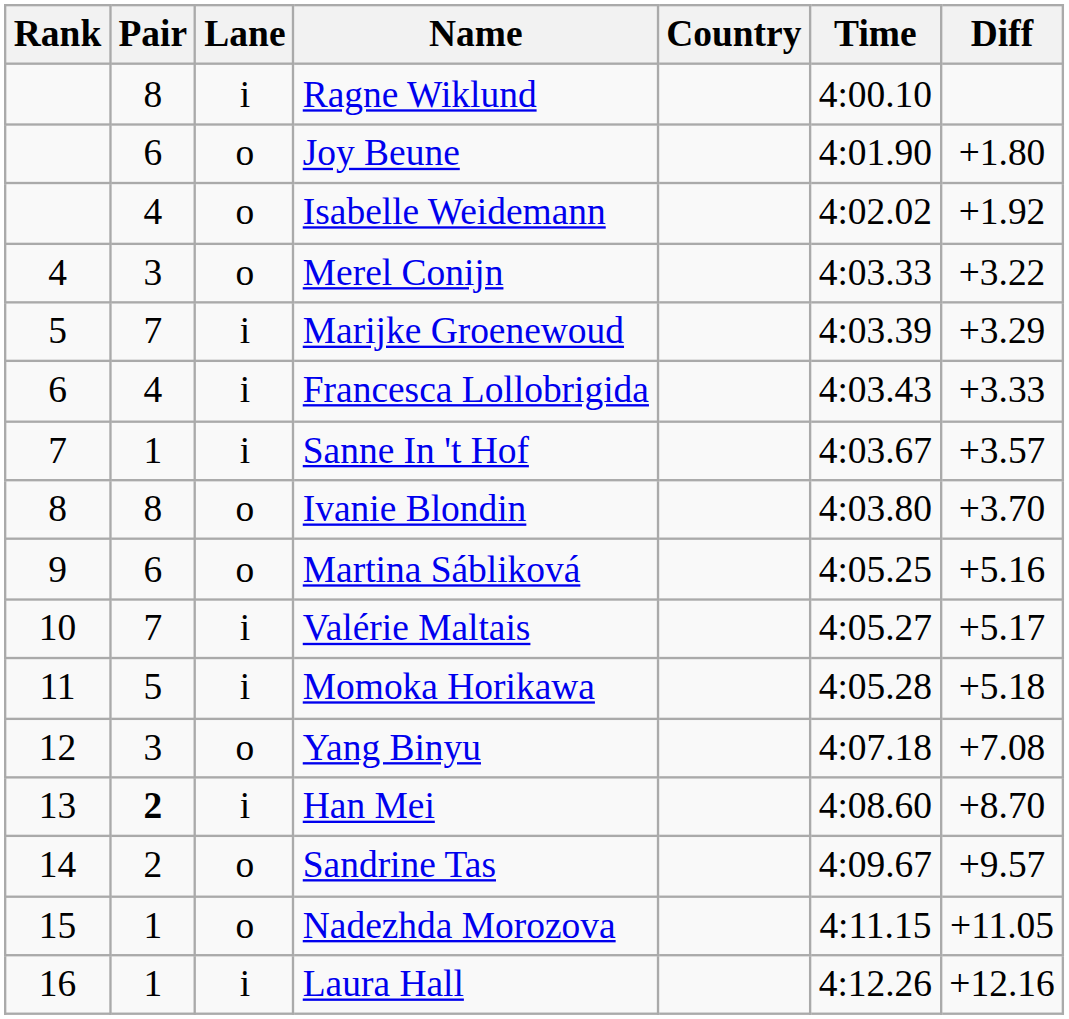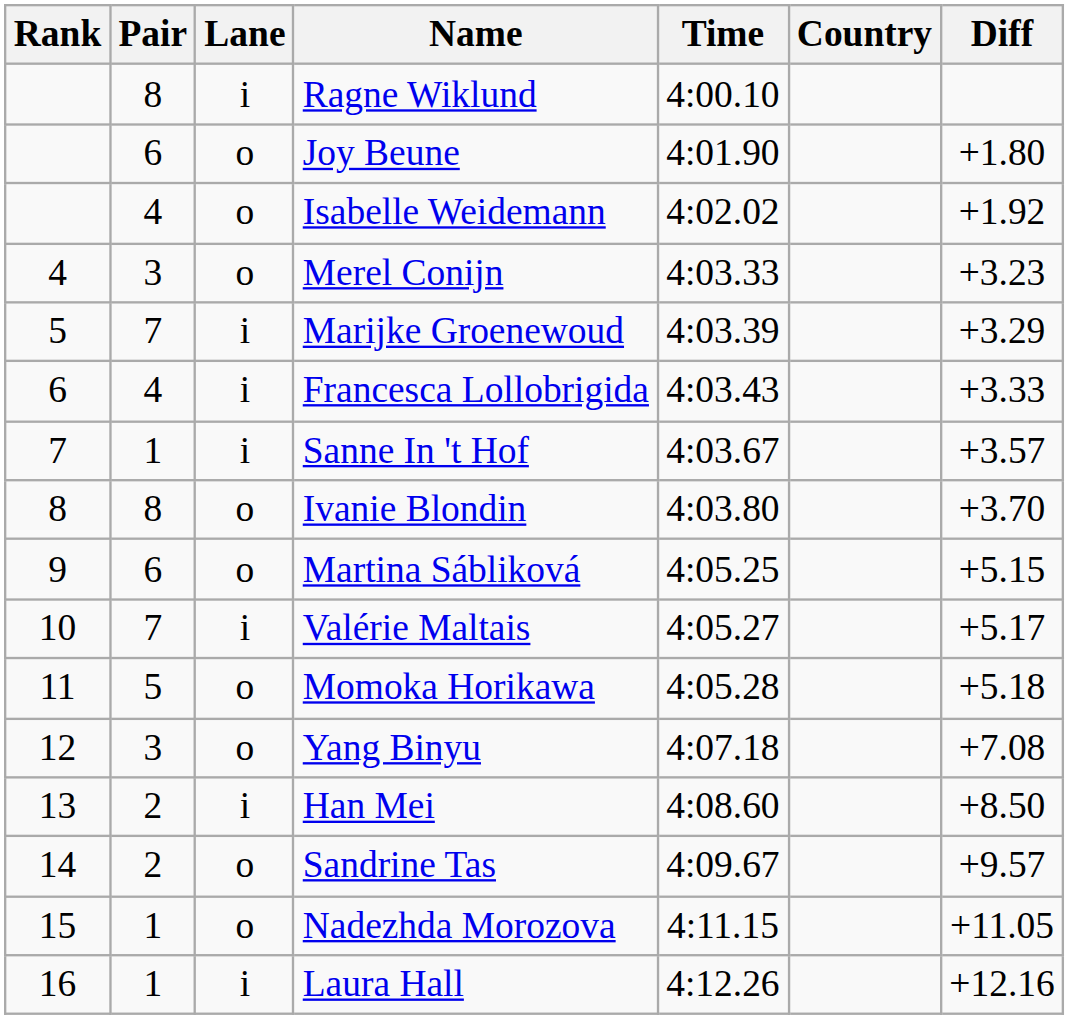columns swapped: Country <-> Time
Merel Conijn | Diff: +3.22 -> +3.23
Martina Sábliková | Diff: +5.16 -> +5.15
Momoka Horikawa | Lane: i -> o
Han Mei | Pair: bold -> normal
Han Mei | Diff: +8.70 -> +8.50
